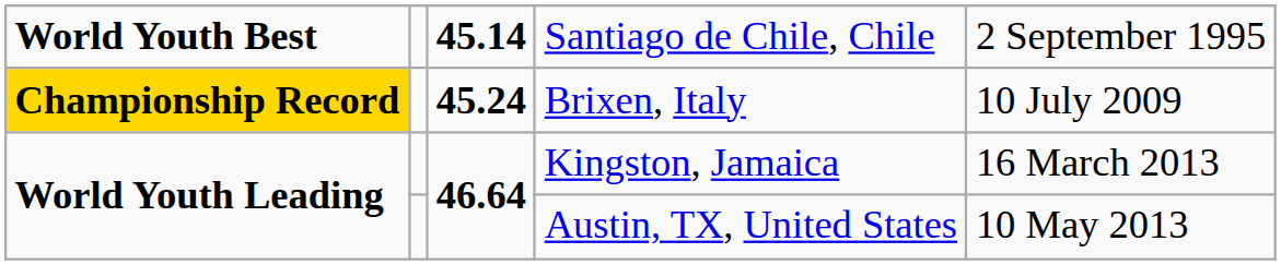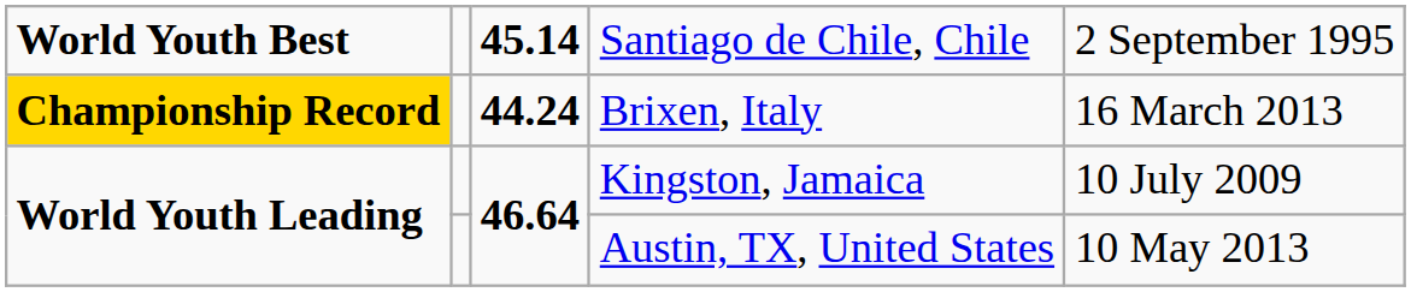Brixen, Italy | column 3: 45.24 -> 44.24
Brixen, Italy | column 5: 10 July 2009 -> 16 March 2013
Kingston, Jamaica | column 5: 16 March 2013 -> 10 July 2009
